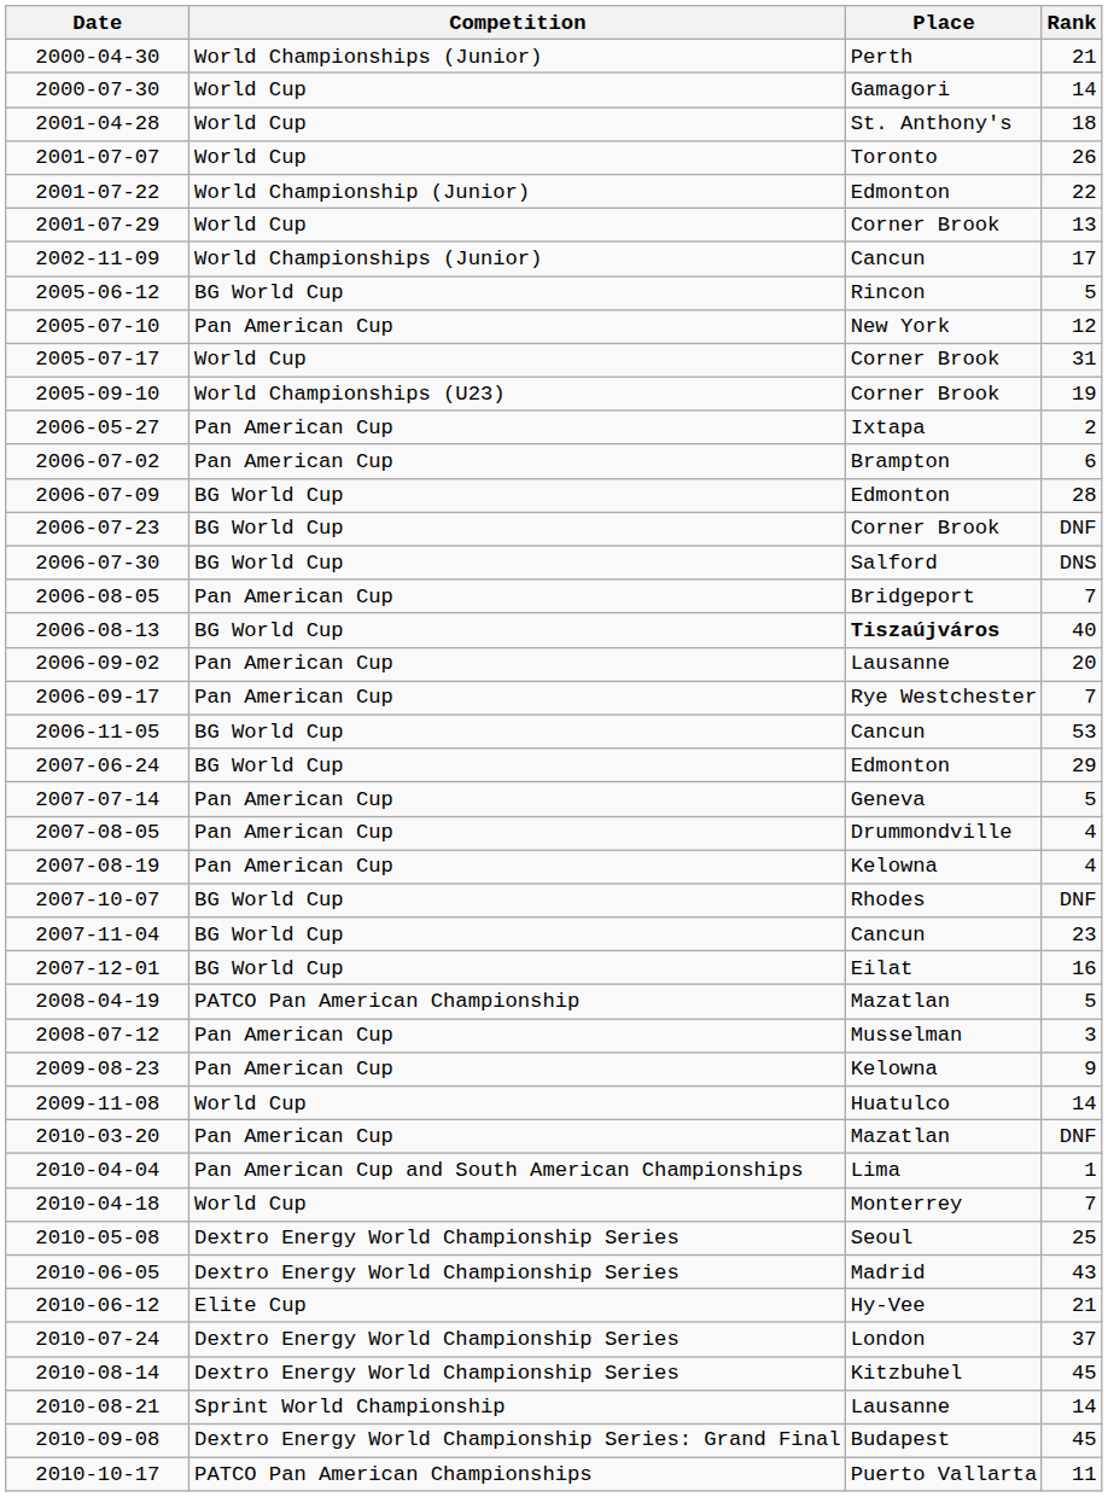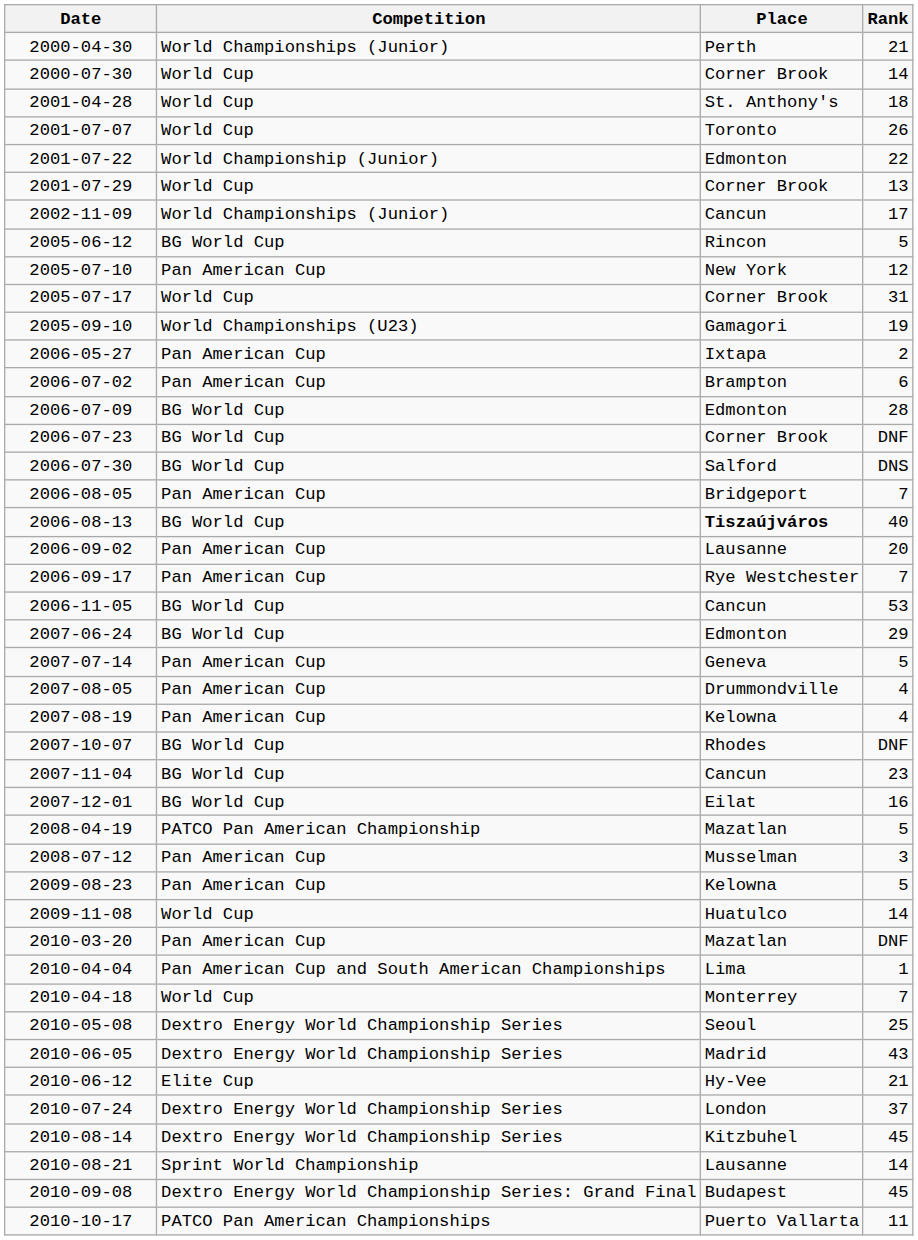2000-07-30 | Place: Gamagori -> Corner Brook
2005-09-10 | Place: Corner Brook -> Gamagori
2009-08-23 | Rank: 9 -> 5
